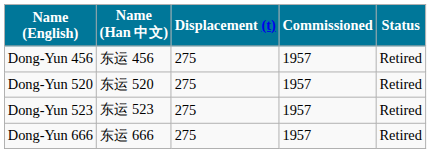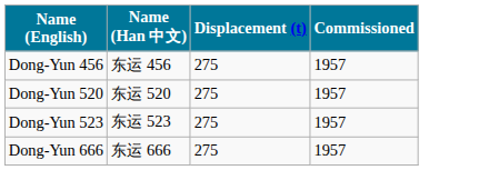- column: Status | Retired | Retired | Retired | Retired
